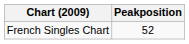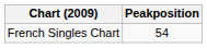French Singles Chart | Peakposition: 52 -> 54
